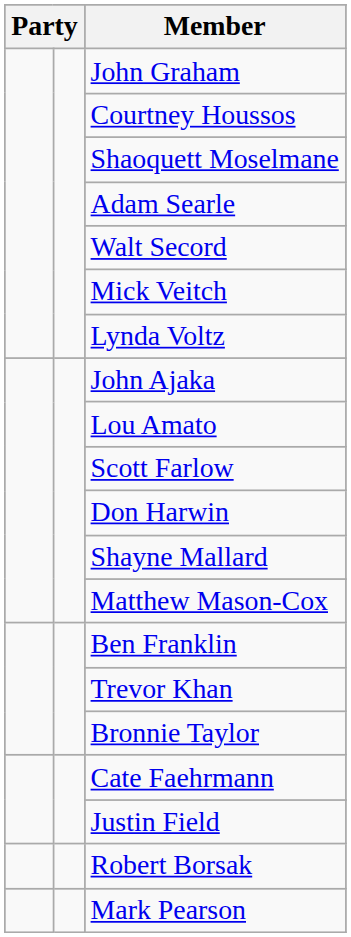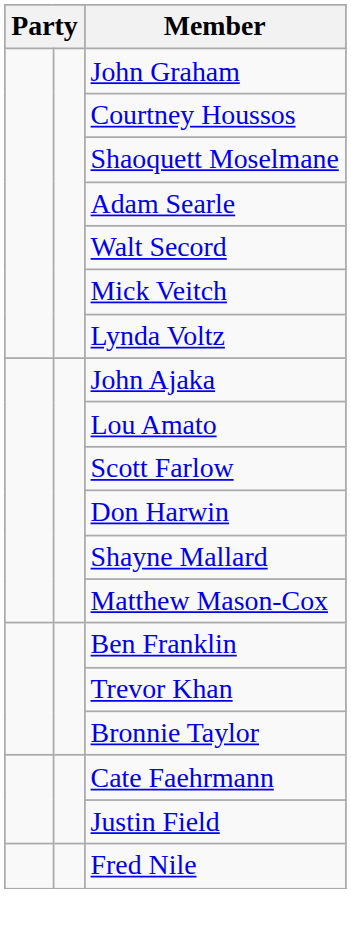+ row: Fred Nile
- row: Robert Borsak
- row: Mark Pearson
